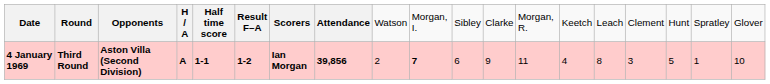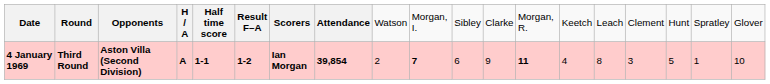4 January 1969 | column 8: 39,856 -> 39,854
4 January 1969 | column 13: normal -> bold
